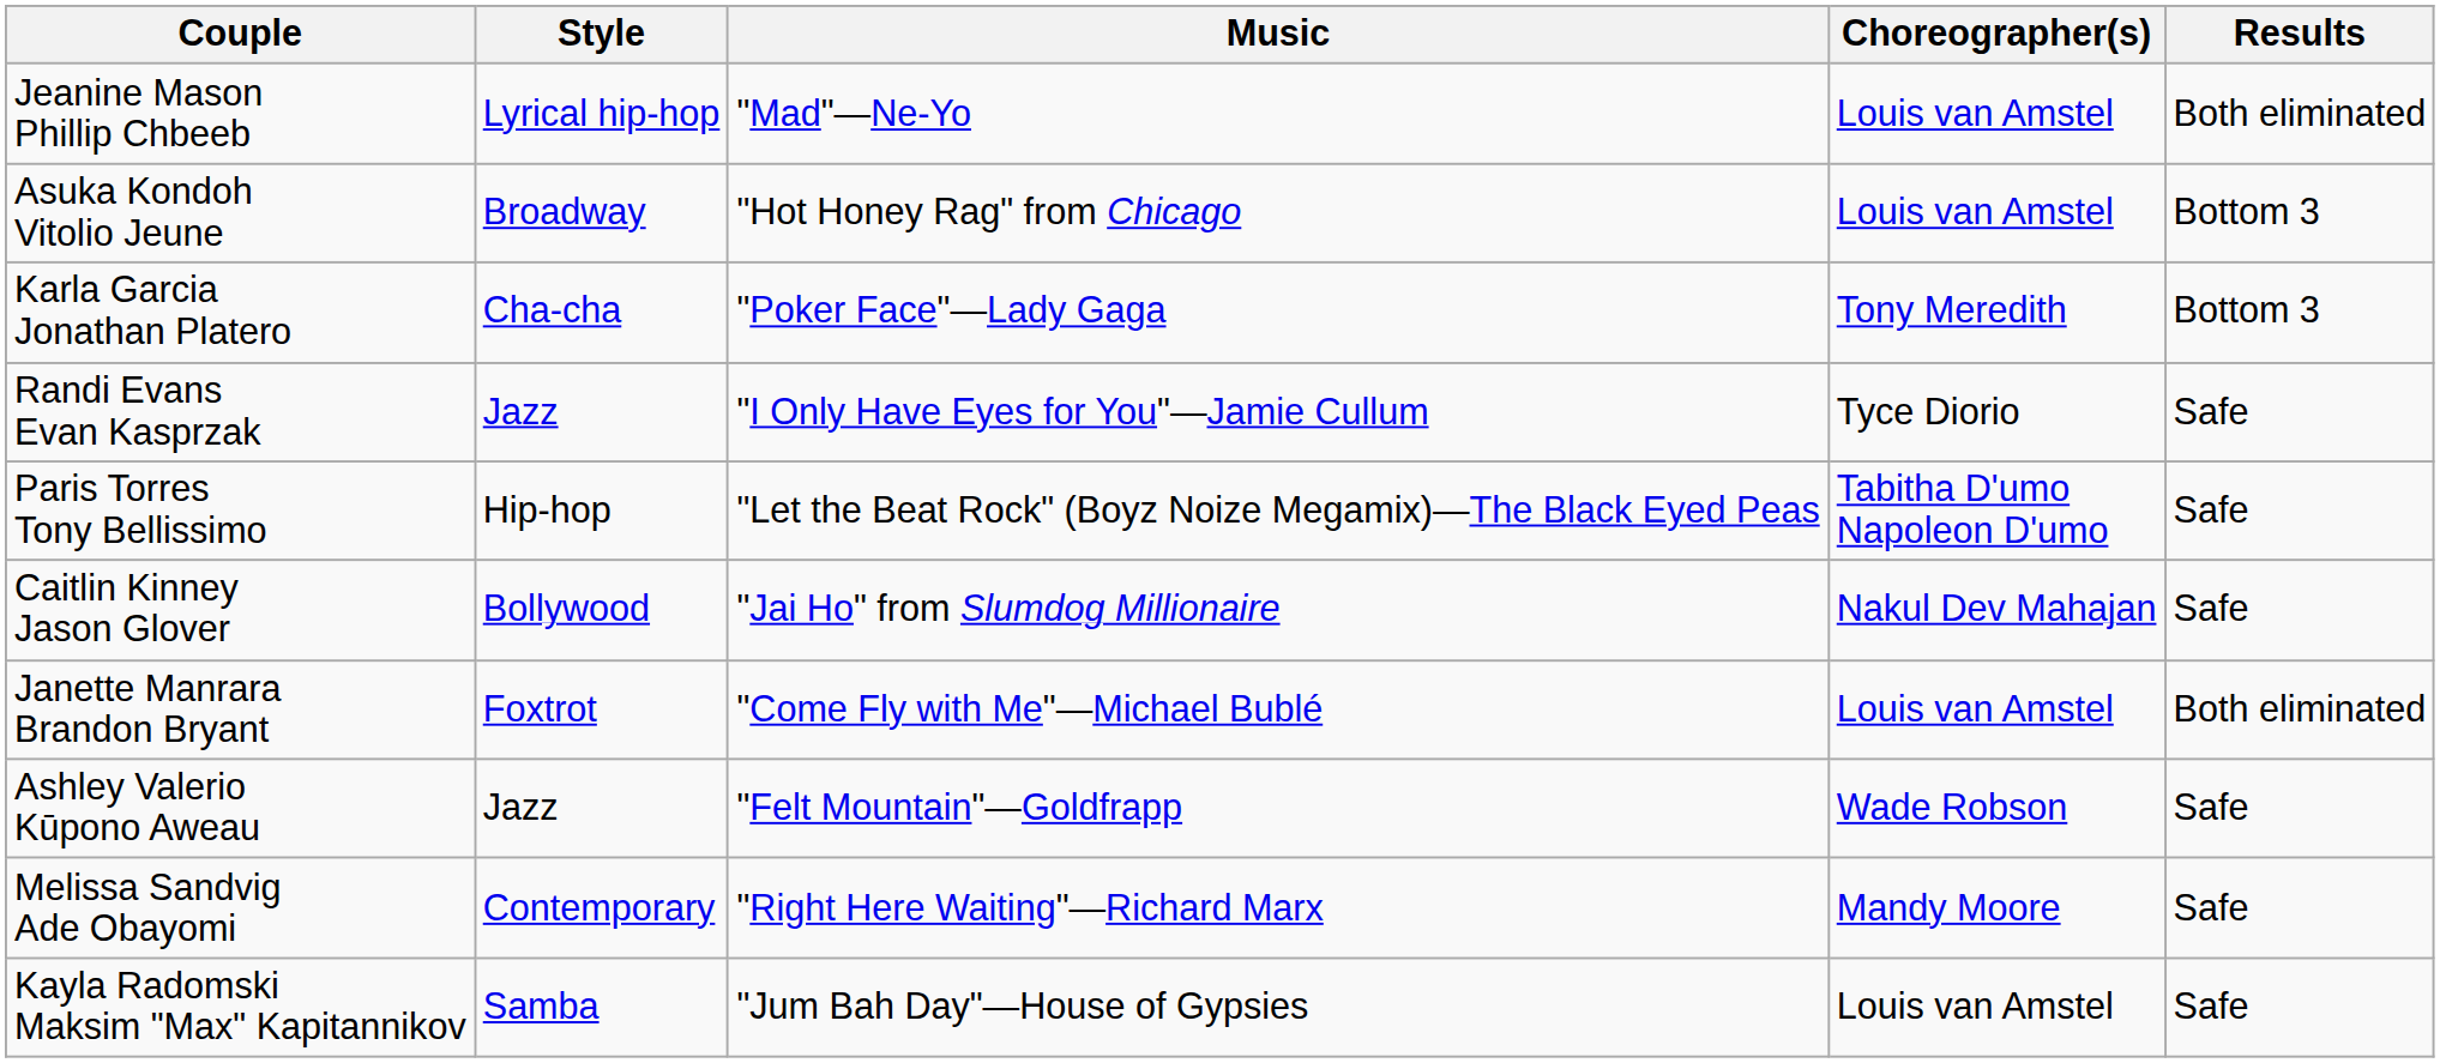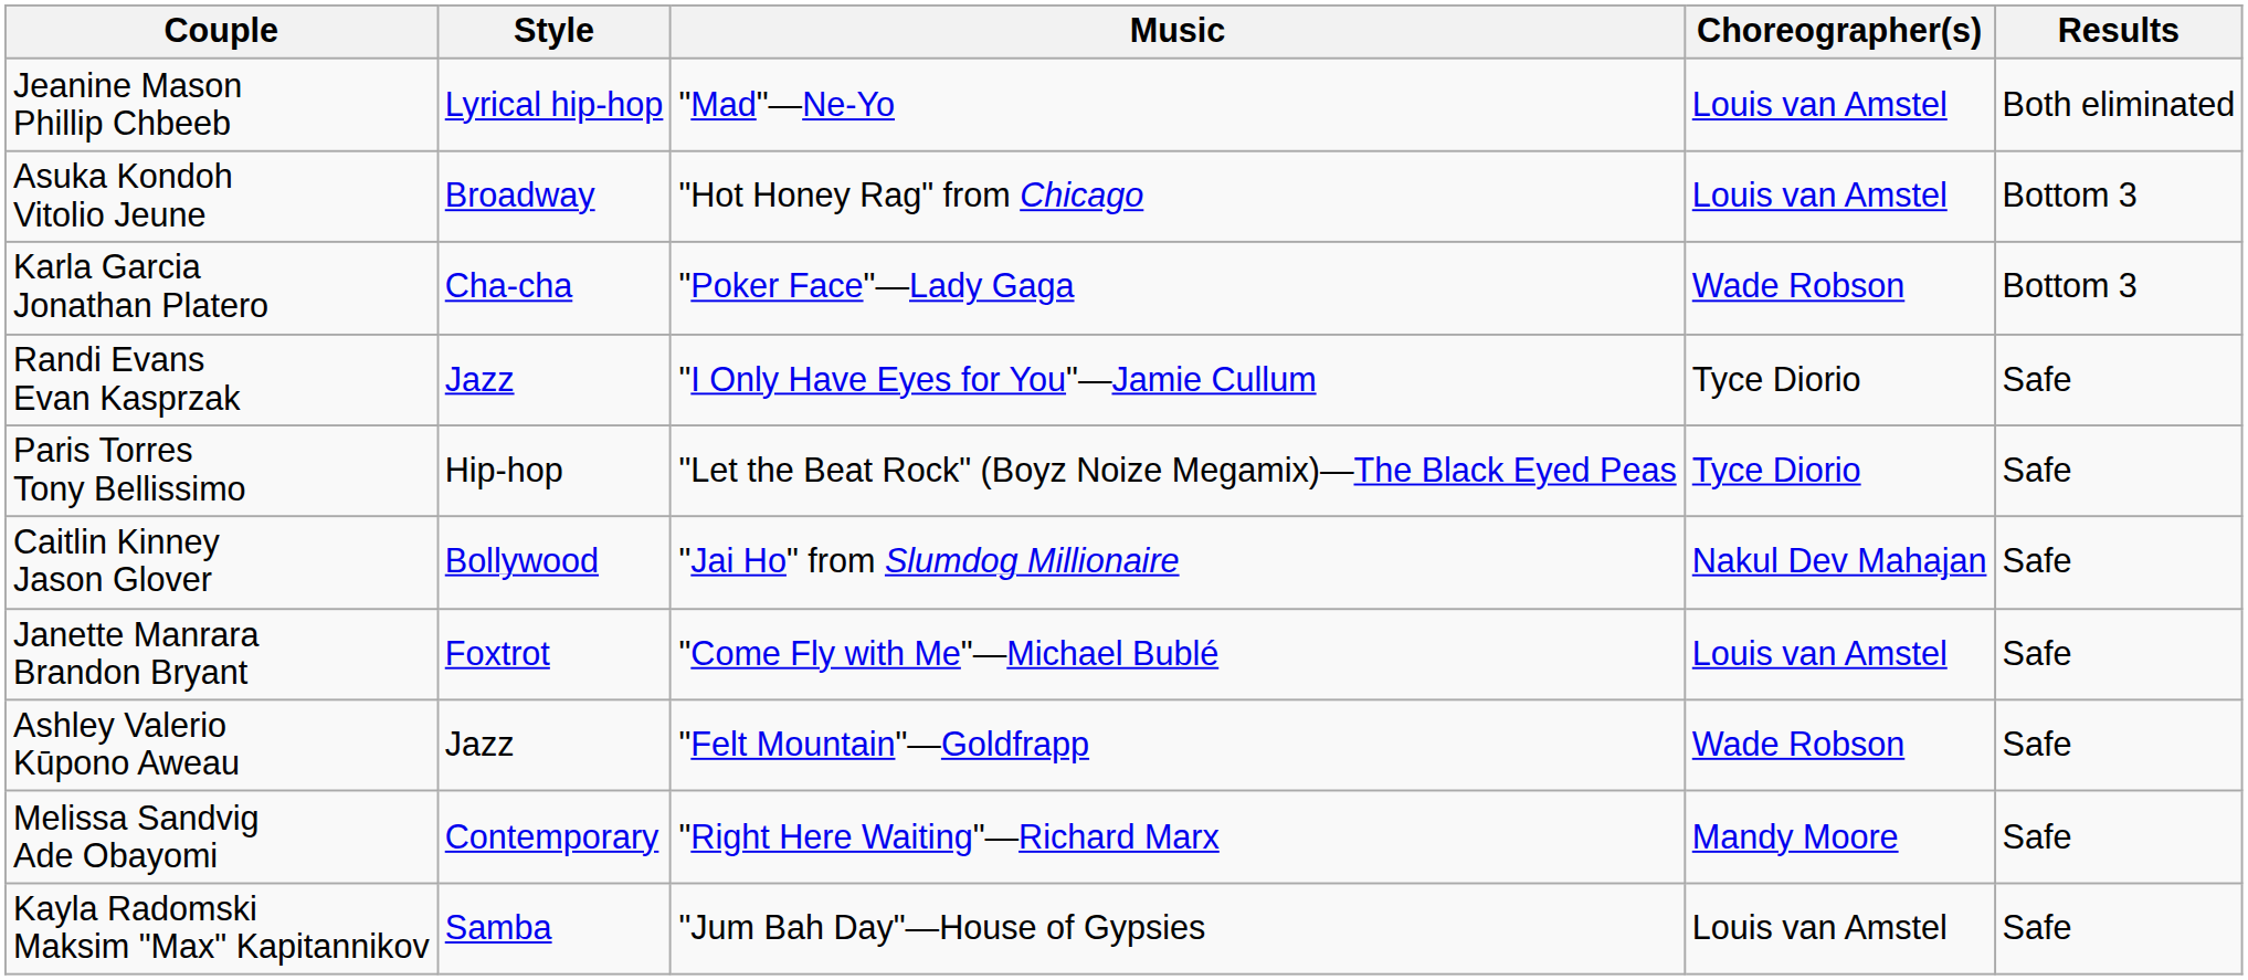Karla Garcia Jonathan Platero | Choreographer(s): Tony Meredith -> Wade Robson
Paris Torres Tony Bellissimo | Choreographer(s): Tabitha D'umo Napoleon D'umo -> Tyce Diorio
Janette Manrara Brandon Bryant | Results: Both eliminated -> Safe
